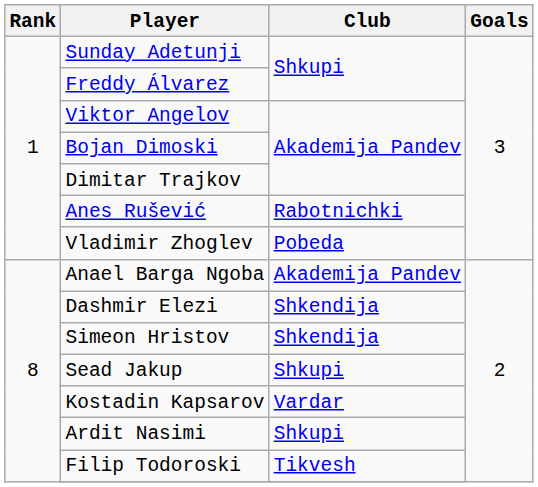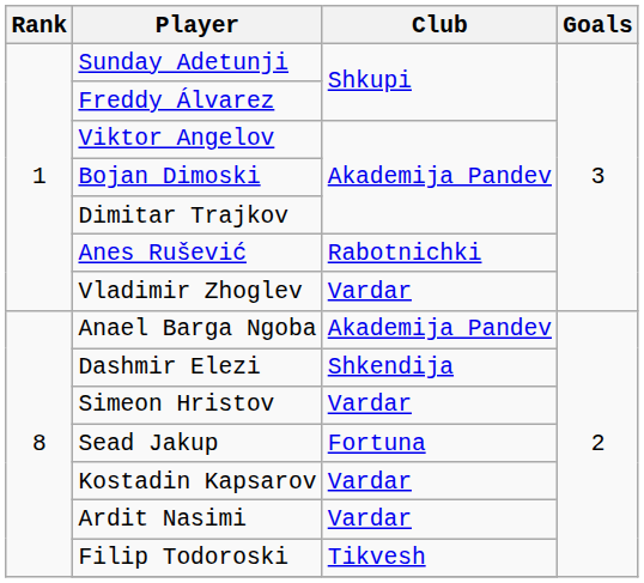Vladimir Zhoglev | Club: Pobeda -> Vardar
Simeon Hristov | Club: Shkendija -> Vardar
Sead Jakup | Club: Shkupi -> Fortuna
Ardit Nasimi | Club: Shkupi -> Vardar
